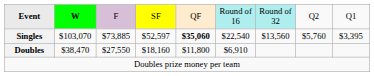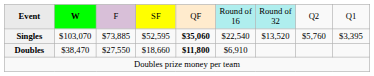Singles | column 4: $52,597 -> $52,595
Singles | column 7: $13,560 -> $13,520
Doubles | column 4: $18,160 -> $18,660
Doubles | column 5: normal -> bold
